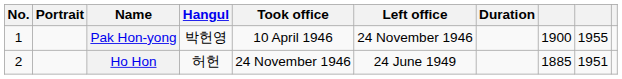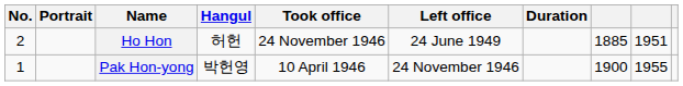rows swapped: Pak Hon-yong <-> Ho Hon
